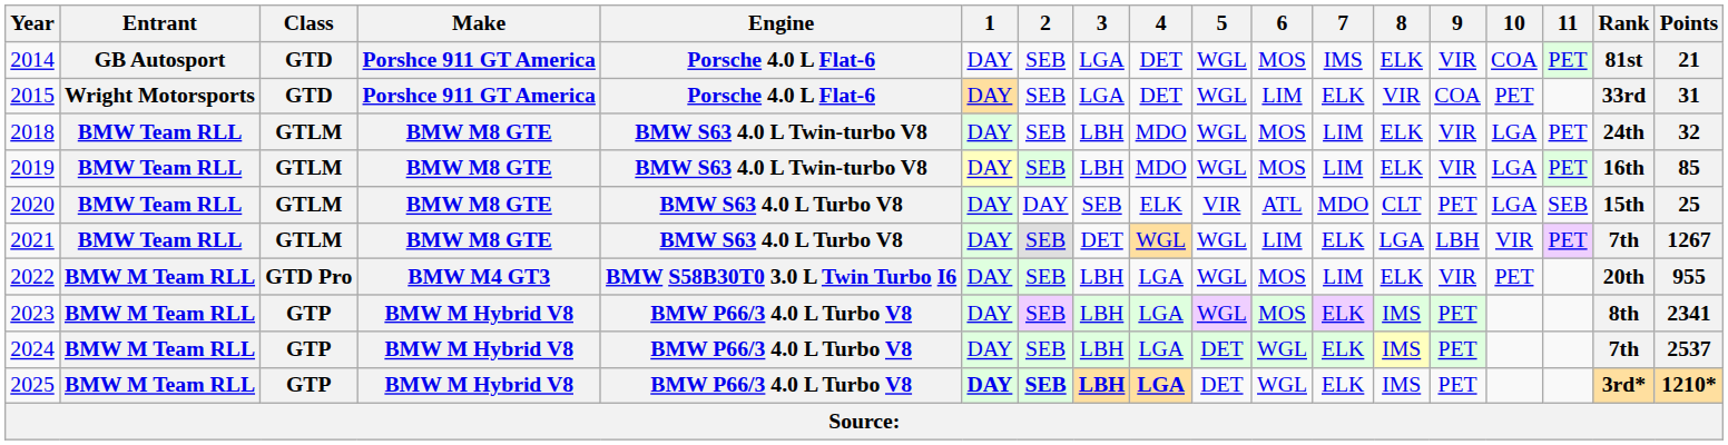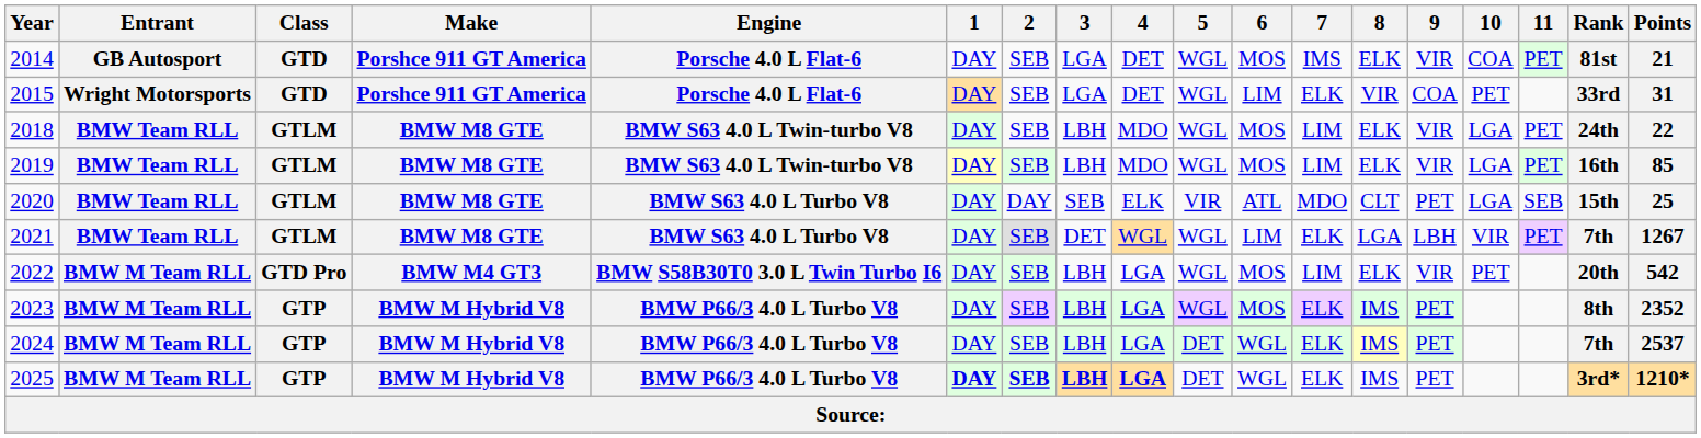2018 | Points: 32 -> 22
2022 | Points: 955 -> 542
2023 | Points: 2341 -> 2352
